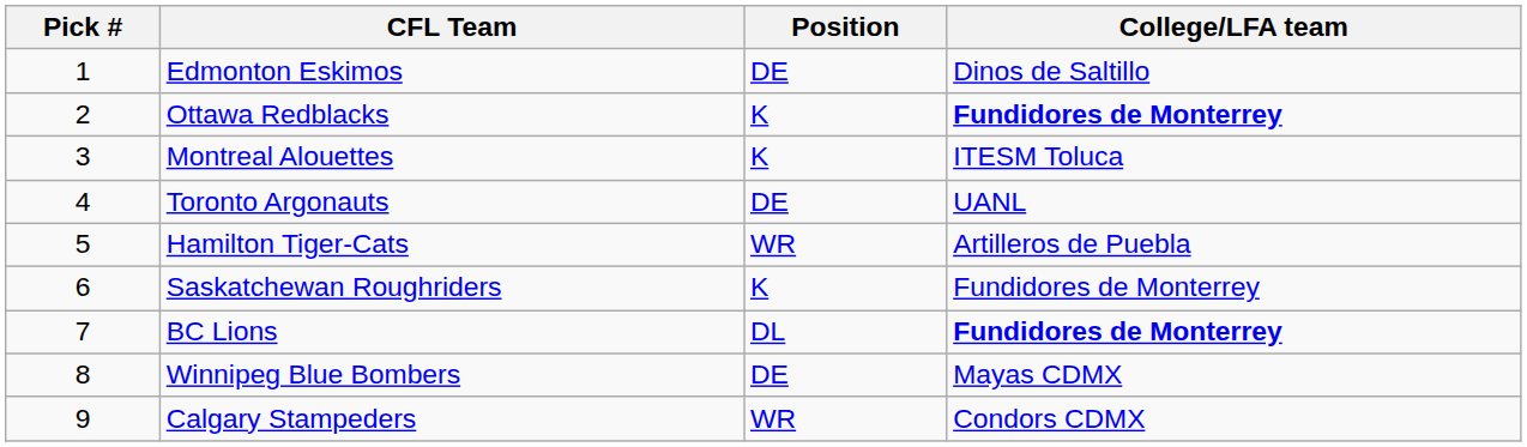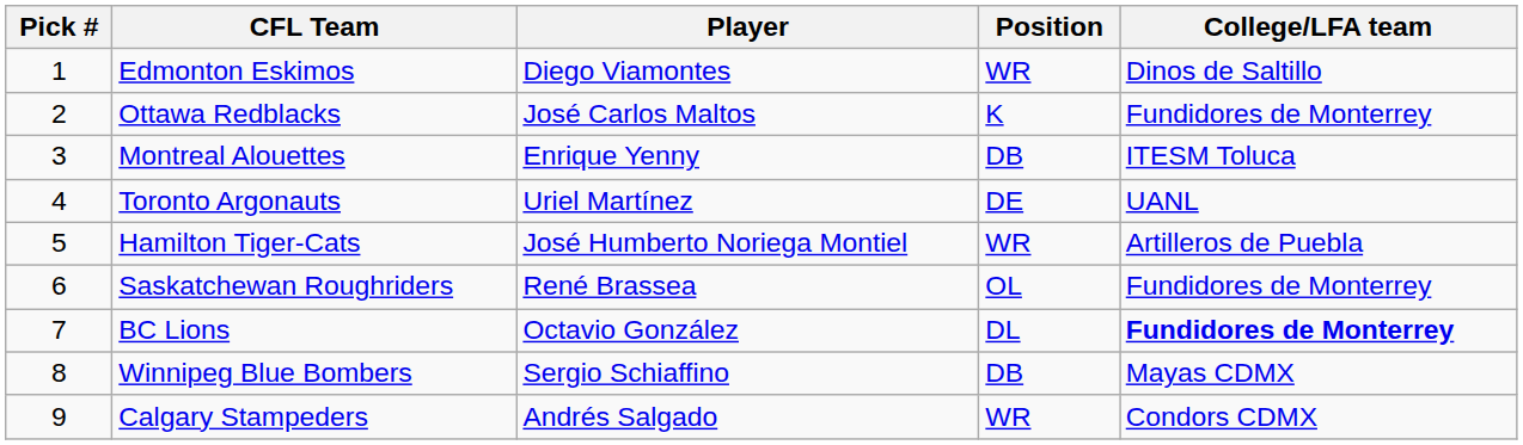+ column: Player | Diego Viamontes | José Carlos Maltos | Enrique Yenny | Uriel Martínez | José Humberto Noriega Montiel | René Brassea | Octavio González | Sergio Schiaffino | Andrés Salgado
Edmonton Eskimos | Position: DE -> WR
Ottawa Redblacks | College/LFA team: bold -> normal
Montreal Alouettes | Position: K -> DB
Saskatchewan Roughriders | Position: K -> OL
Winnipeg Blue Bombers | Position: DE -> DB
